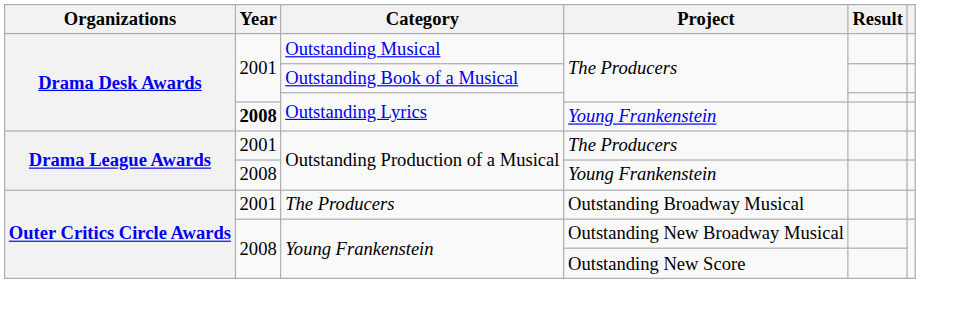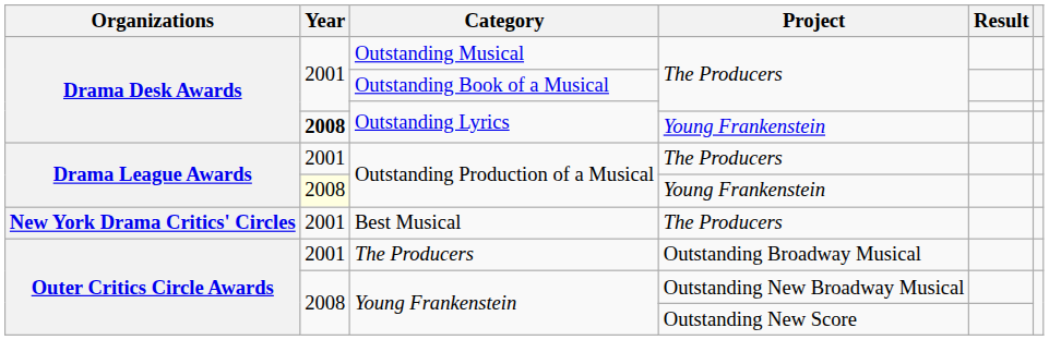Outstanding Production of a Musical / Young Frankenstein | Year: no background -> lightyellow background
+ row: New York Drama Critics' Circles | 2001 | Best Musical | The Producers
